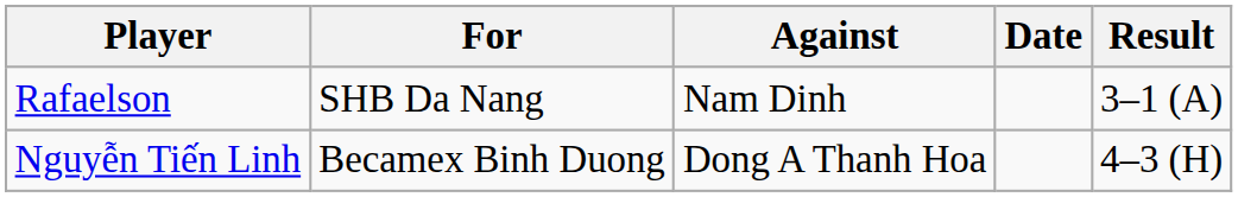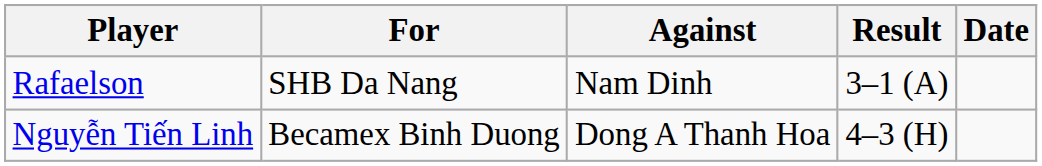columns swapped: Result <-> Date
